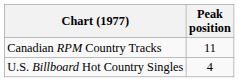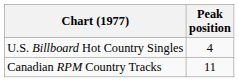rows swapped: U.S. Billboard Hot Country Singles <-> Canadian RPM Country Tracks
